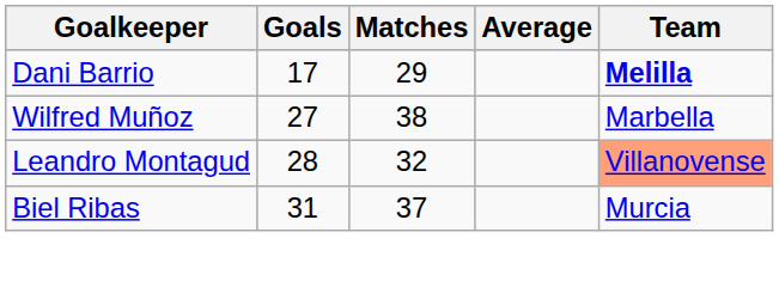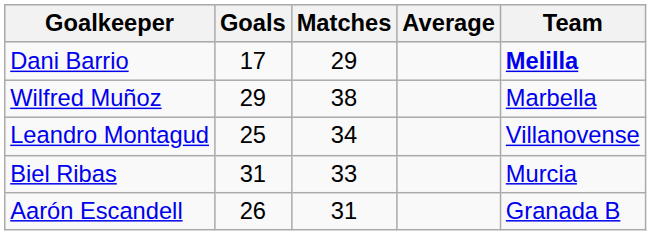Wilfred Muñoz | Goals: 27 -> 29
Leandro Montagud | Goals: 28 -> 25
Leandro Montagud | Matches: 32 -> 34
Leandro Montagud | Team: lightsalmon background -> no background
Biel Ribas | Matches: 37 -> 33
+ row: Aarón Escandell | 26 | 31 | Granada B
